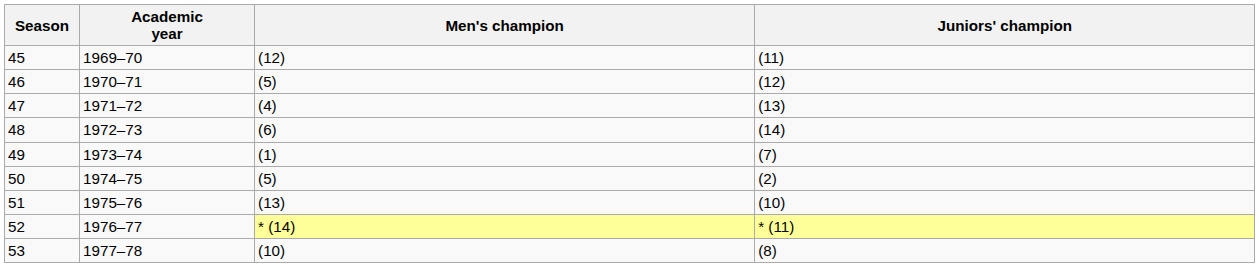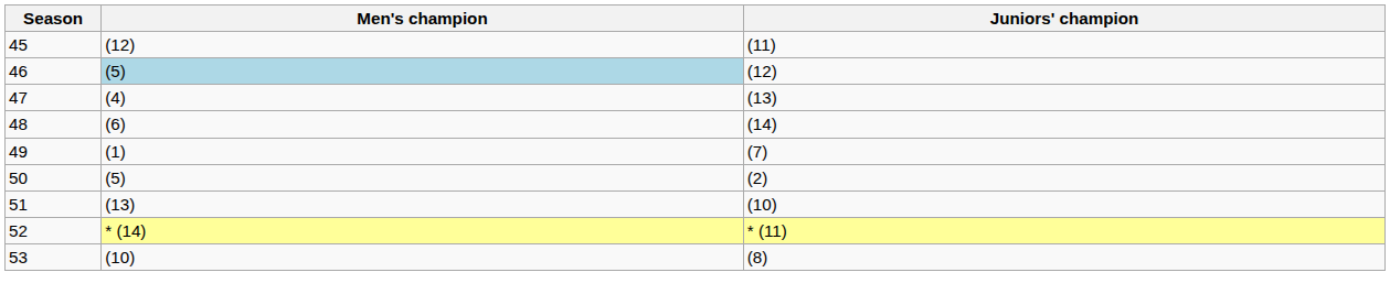- column: Academic year | 1969–70 | 1970–71 | 1971–72 | 1972–73 | 1973–74 | 1974–75 | 1975–76 | 1976–77 | 1977–78
46 | Men's champion: no background -> lightblue background
